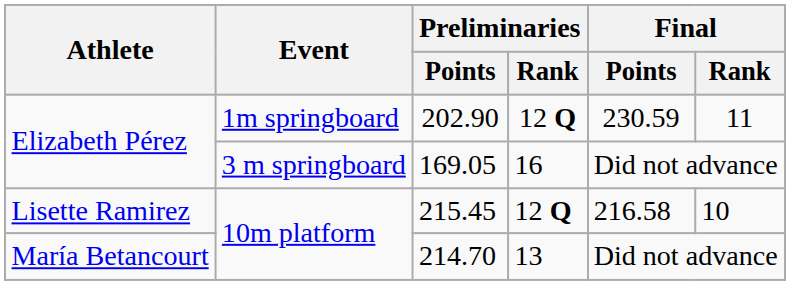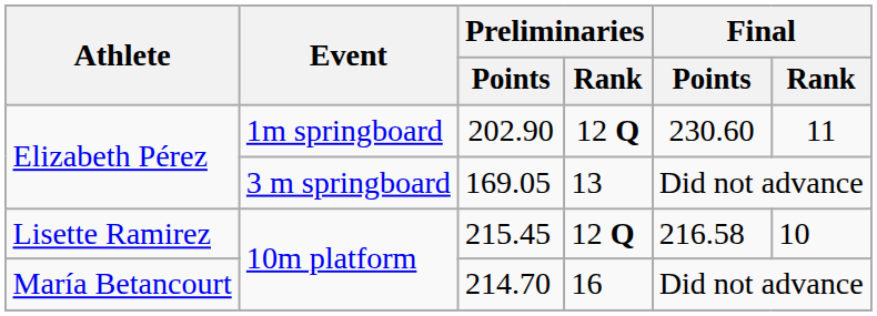202.90 | Final / Points: 230.59 -> 230.60
169.05 | Preliminaries / Rank: 16 -> 13
214.70 | Preliminaries / Rank: 13 -> 16
